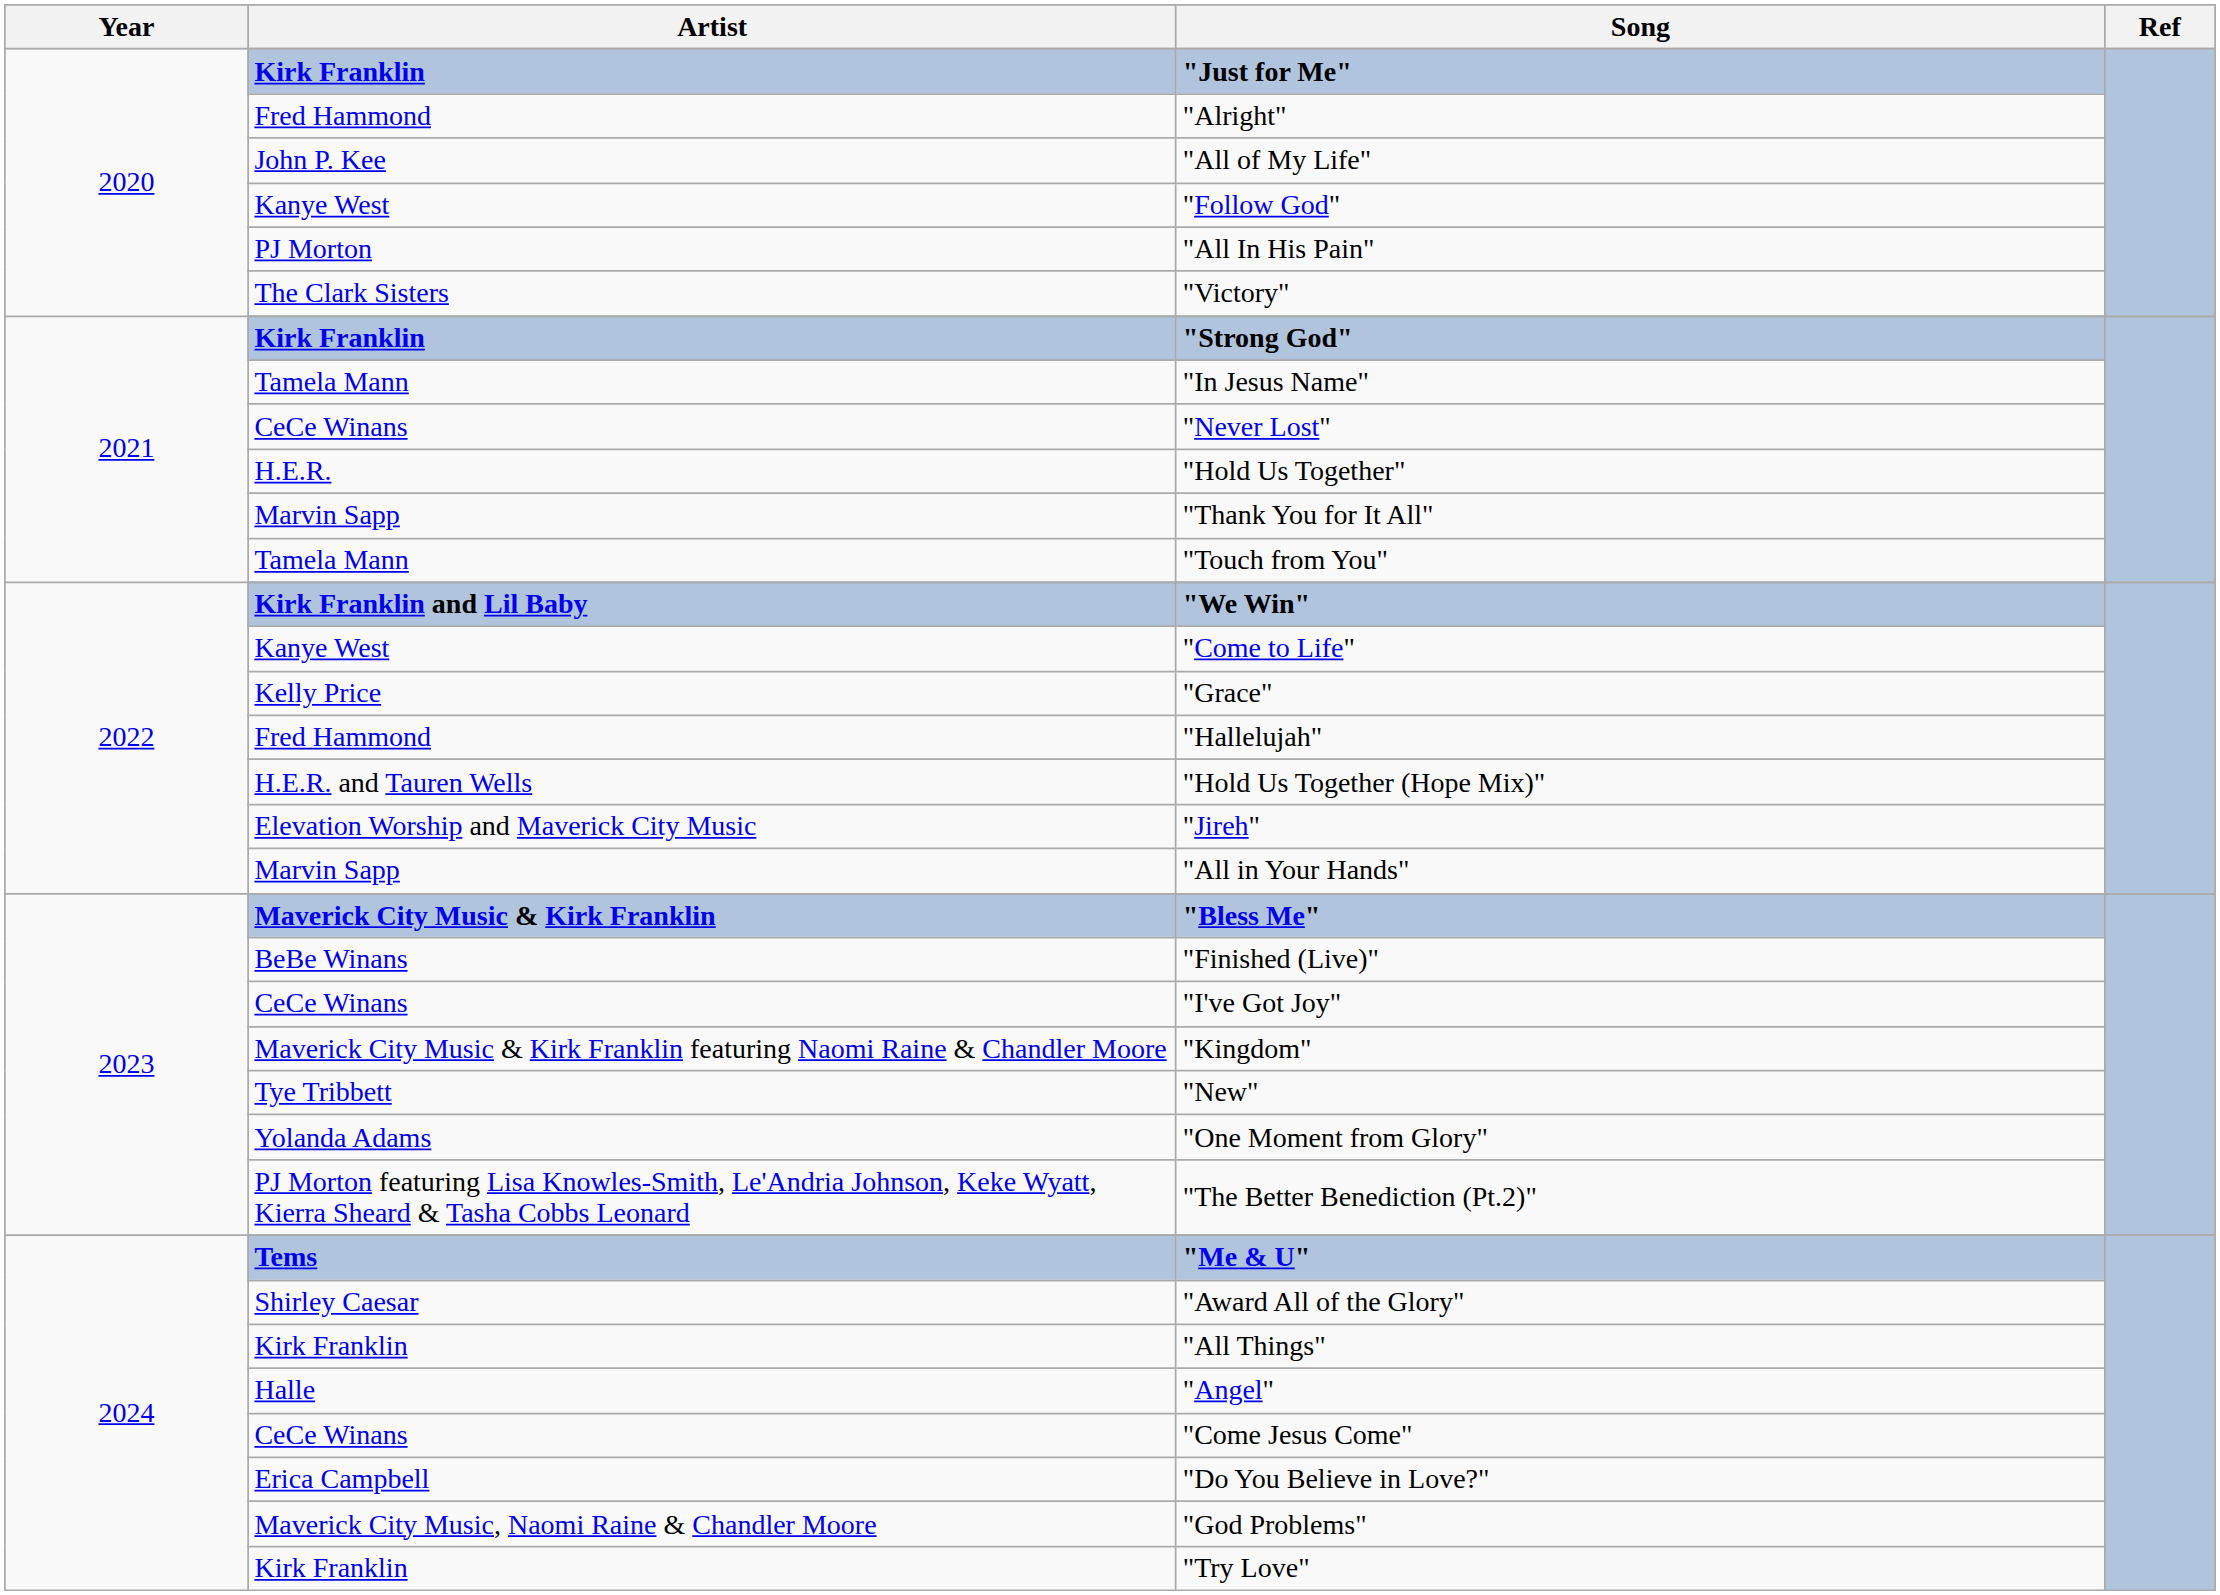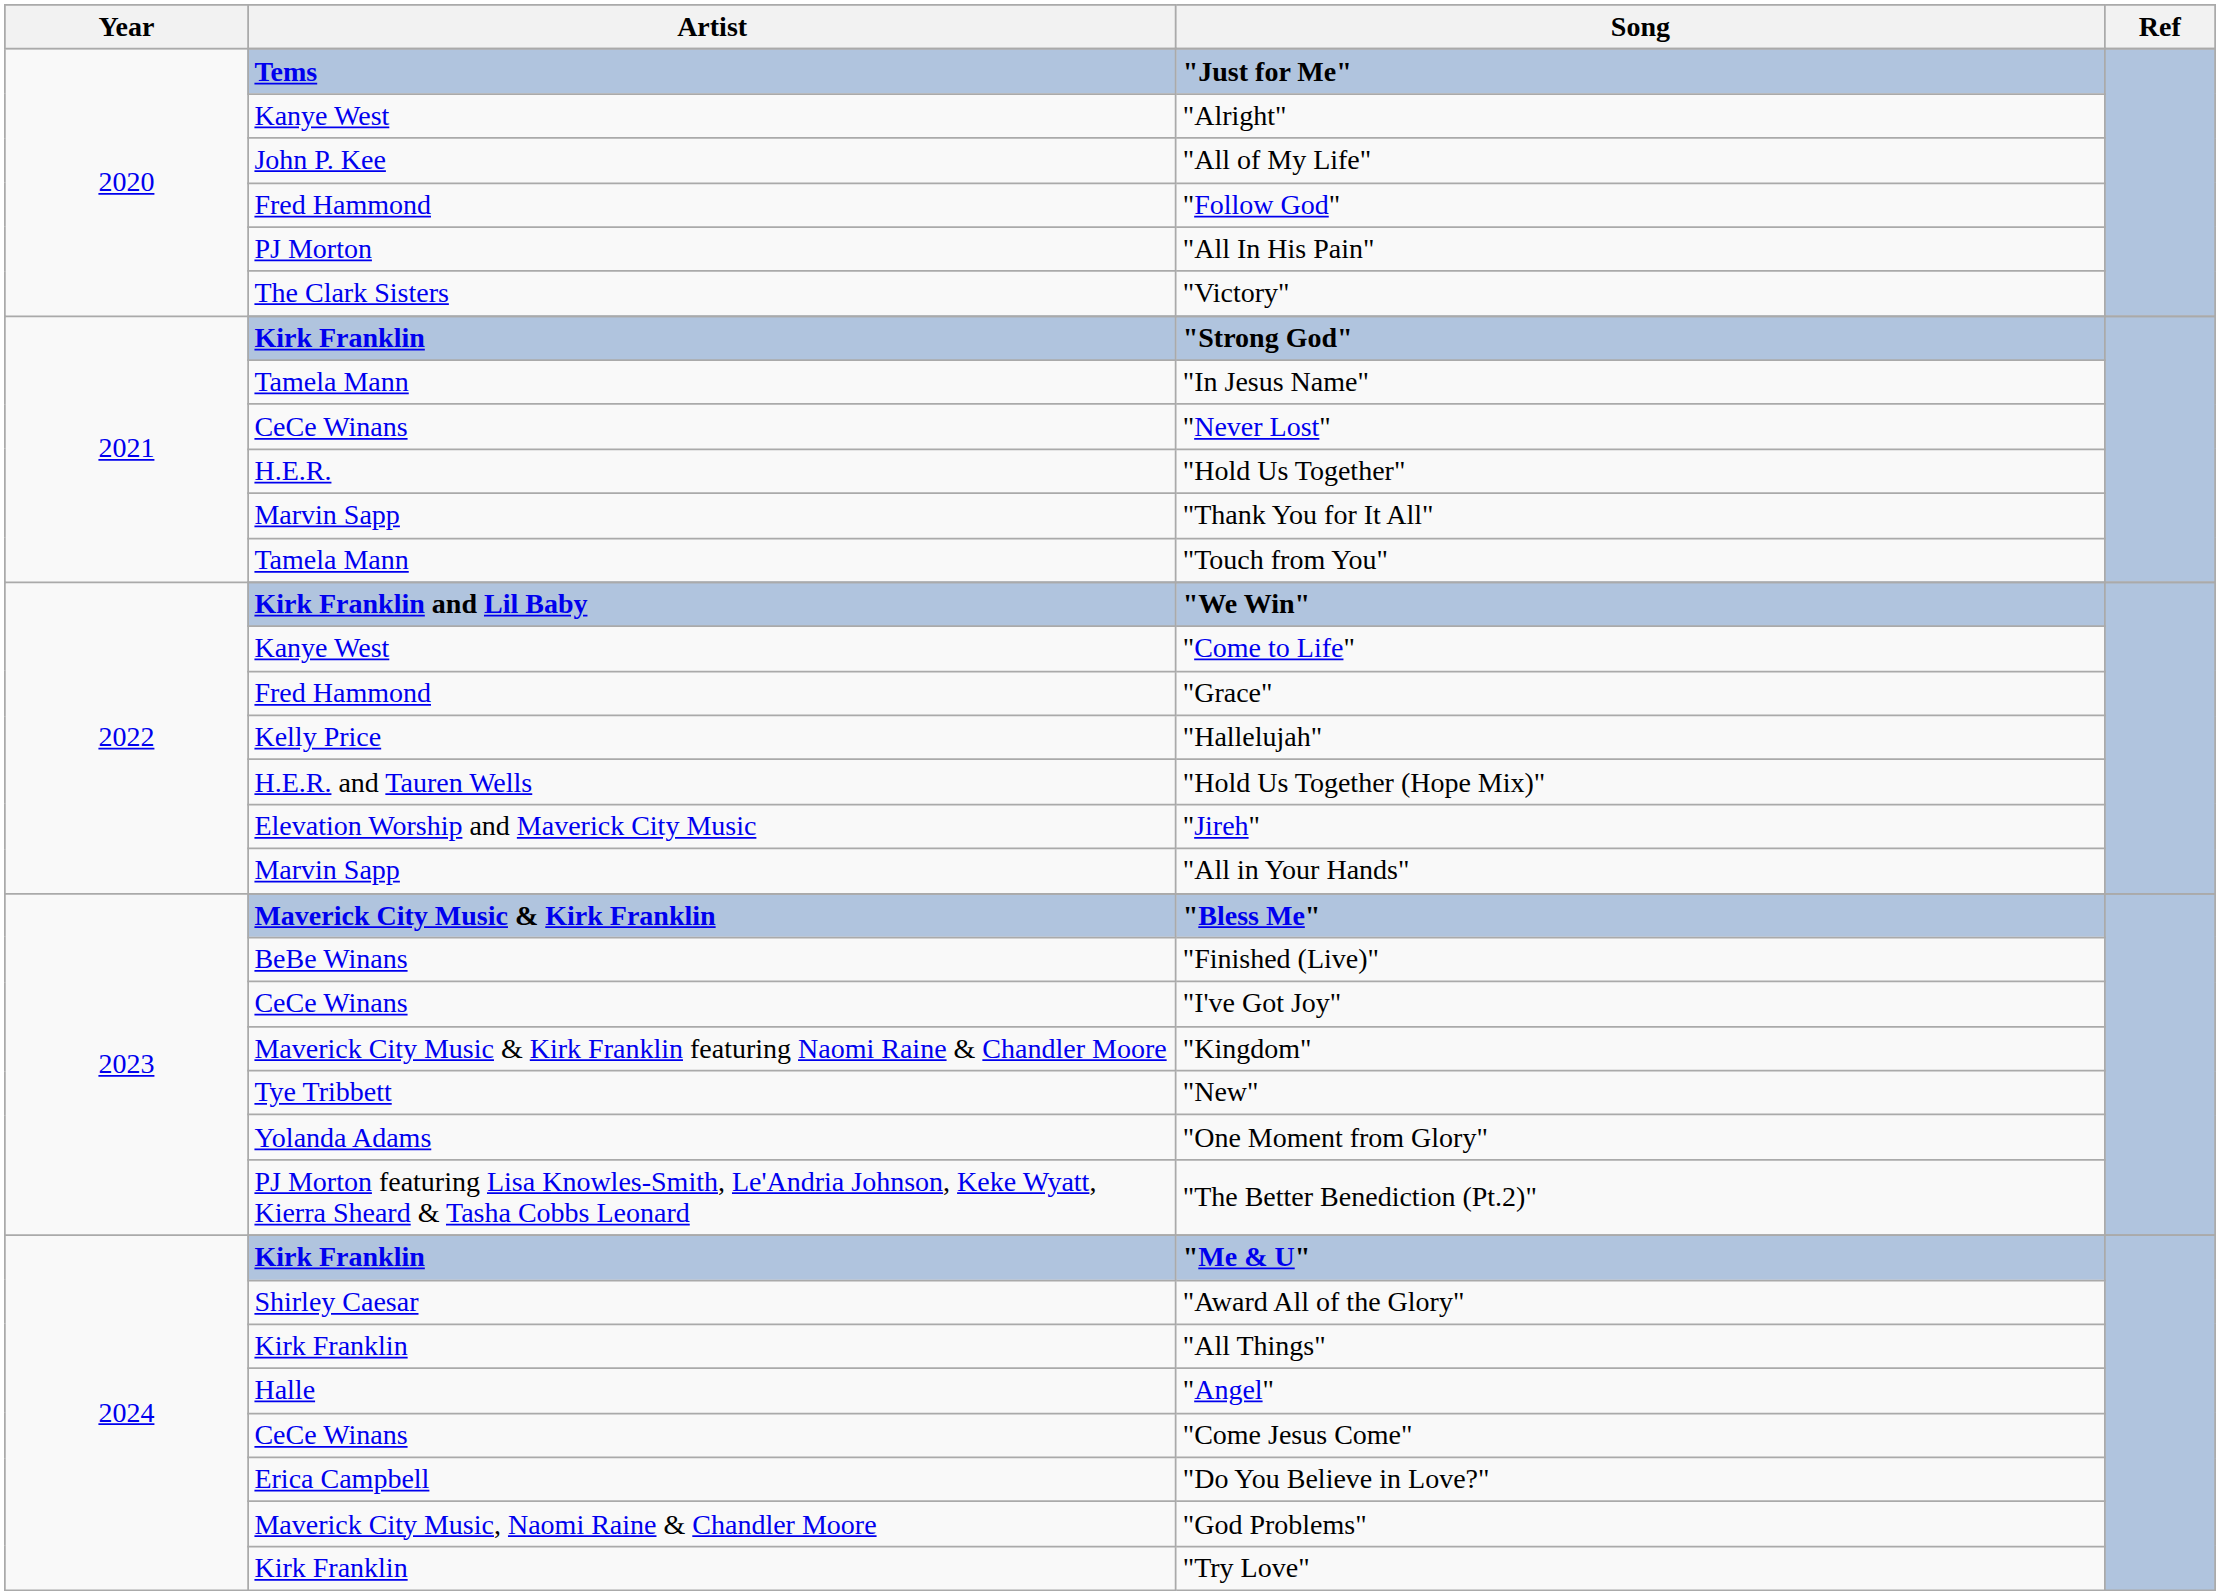"Just for Me" | Artist: Kirk Franklin -> Tems
"Alright" | Artist: Fred Hammond -> Kanye West
"Follow God" | Artist: Kanye West -> Fred Hammond
"Grace" | Artist: Kelly Price -> Fred Hammond
"Hallelujah" | Artist: Fred Hammond -> Kelly Price
"Me & U" | Artist: Tems -> Kirk Franklin
